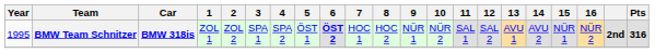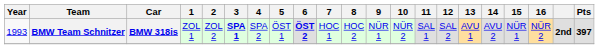BMW Team Schnitzer | Year: 1995 -> 1993
BMW Team Schnitzer | 3: normal -> bold
BMW Team Schnitzer | Pts: 316 -> 397
